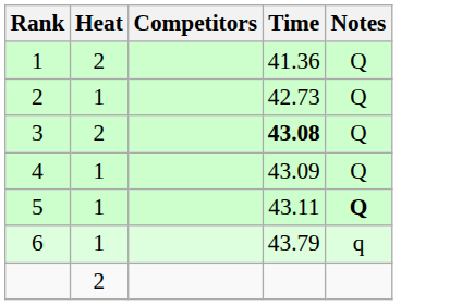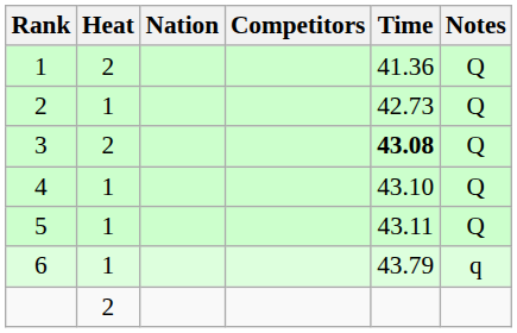+ column: Nation
4 | Time: 43.09 -> 43.10
5 | Notes: bold -> normal
